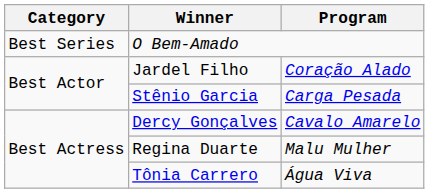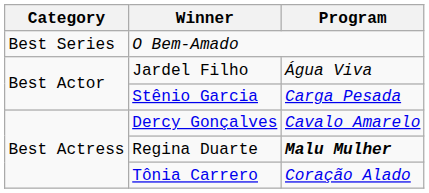Jardel Filho | Program: Coração Alado -> Água Viva
Regina Duarte | Program: normal -> bold
Tônia Carrero | Program: Água Viva -> Coração Alado
